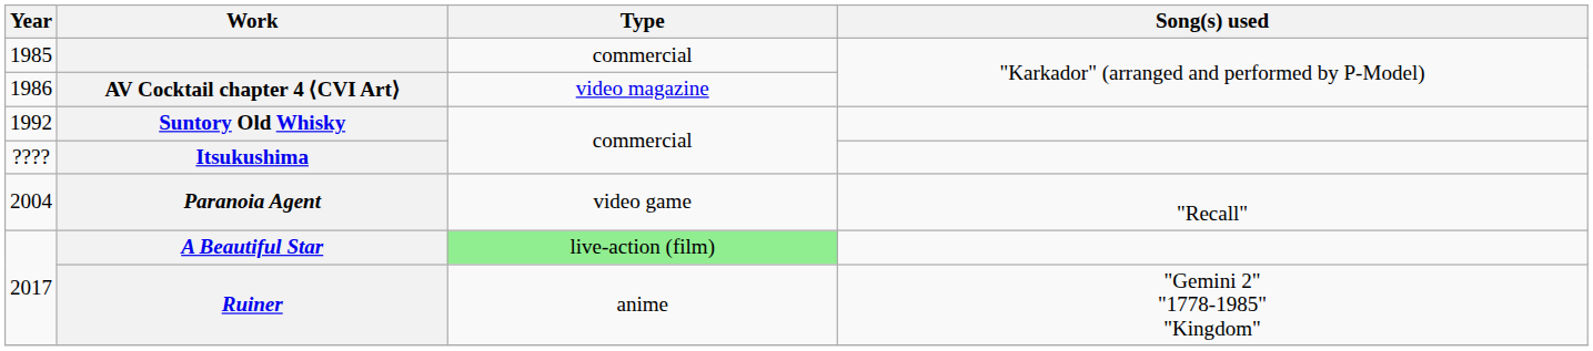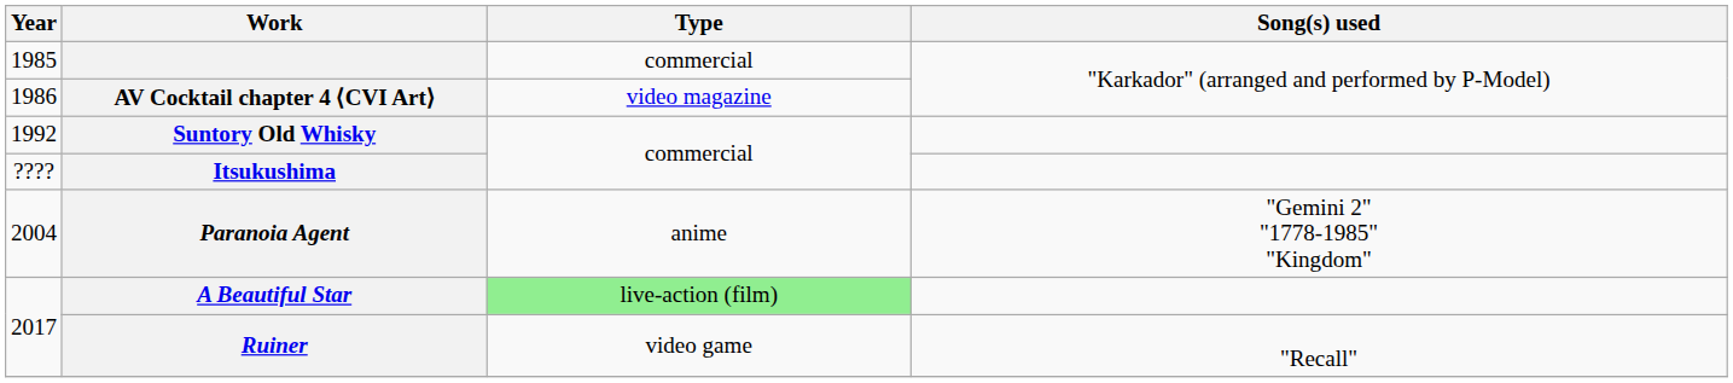Paranoia Agent | Type: video game -> anime
Paranoia Agent | Song(s) used: "Recall" -> "Gemini 2" "1778-1985" "Kingdom"
Ruiner | Type: anime -> video game
Ruiner | Song(s) used: "Gemini 2" "1778-1985" "Kingdom" -> "Recall"
